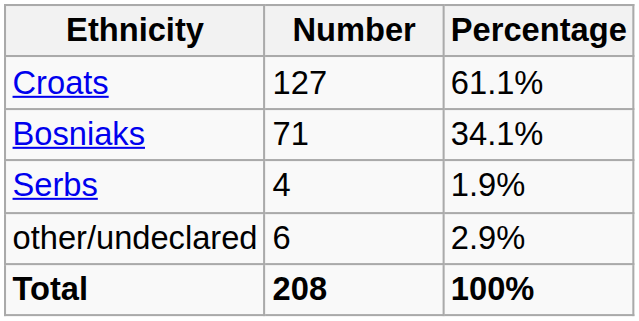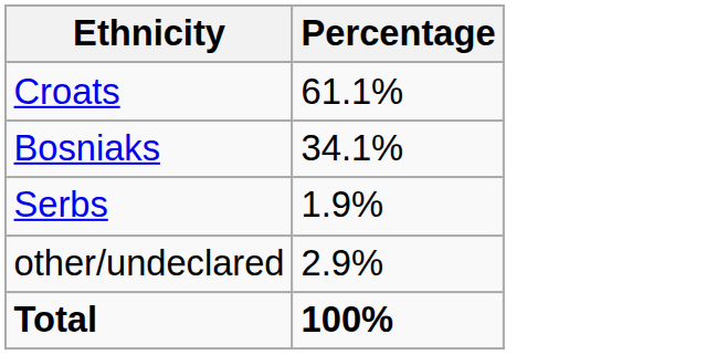- column: Number | 127 | 71 | 4 | 6 | 208
